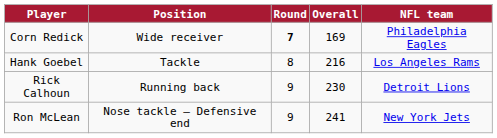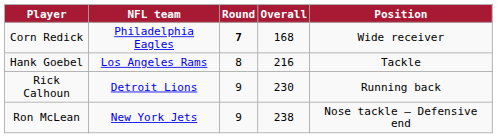columns swapped: Position <-> NFL team
Corn Redick | Overall: 169 -> 168
Ron McLean | Overall: 241 -> 238
